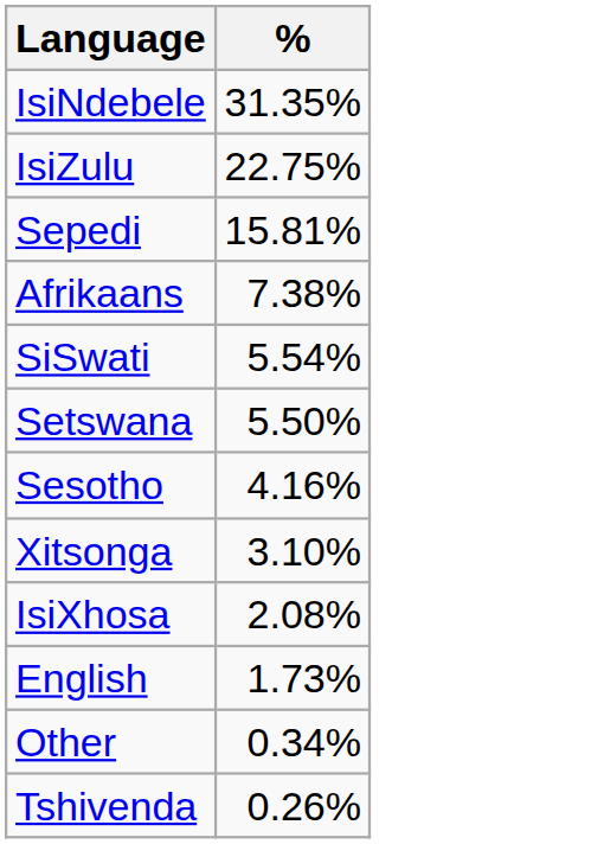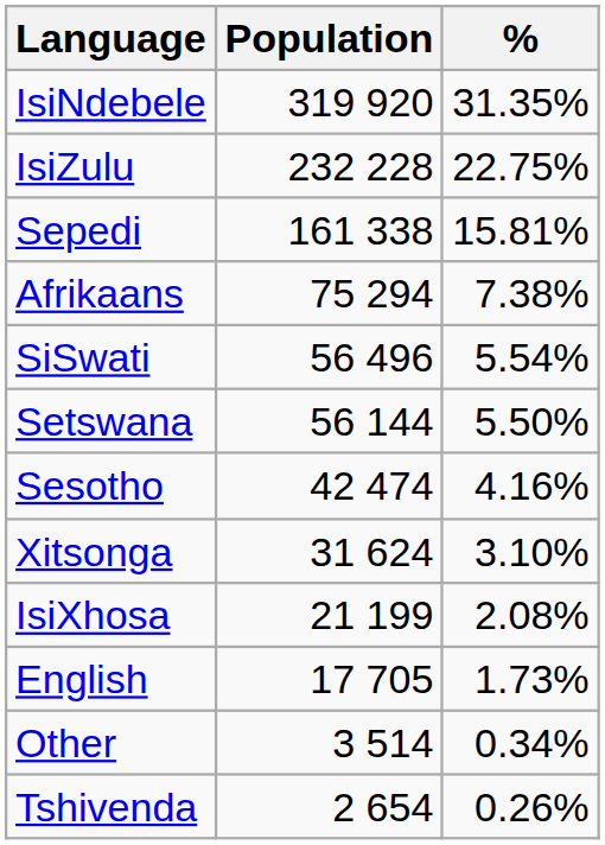+ column: Population | 319 920 | 232 228 | 161 338 | 75 294 | 56 496 | 56 144 | 42 474 | 31 624 | 21 199 | 17 705 | 3 514 | 2 654
